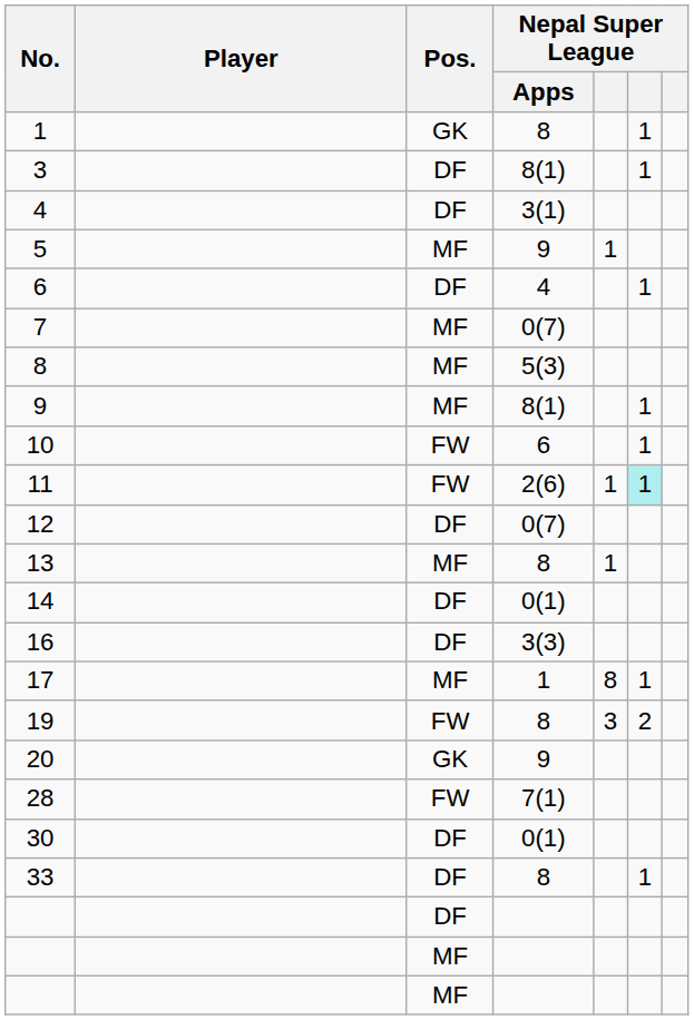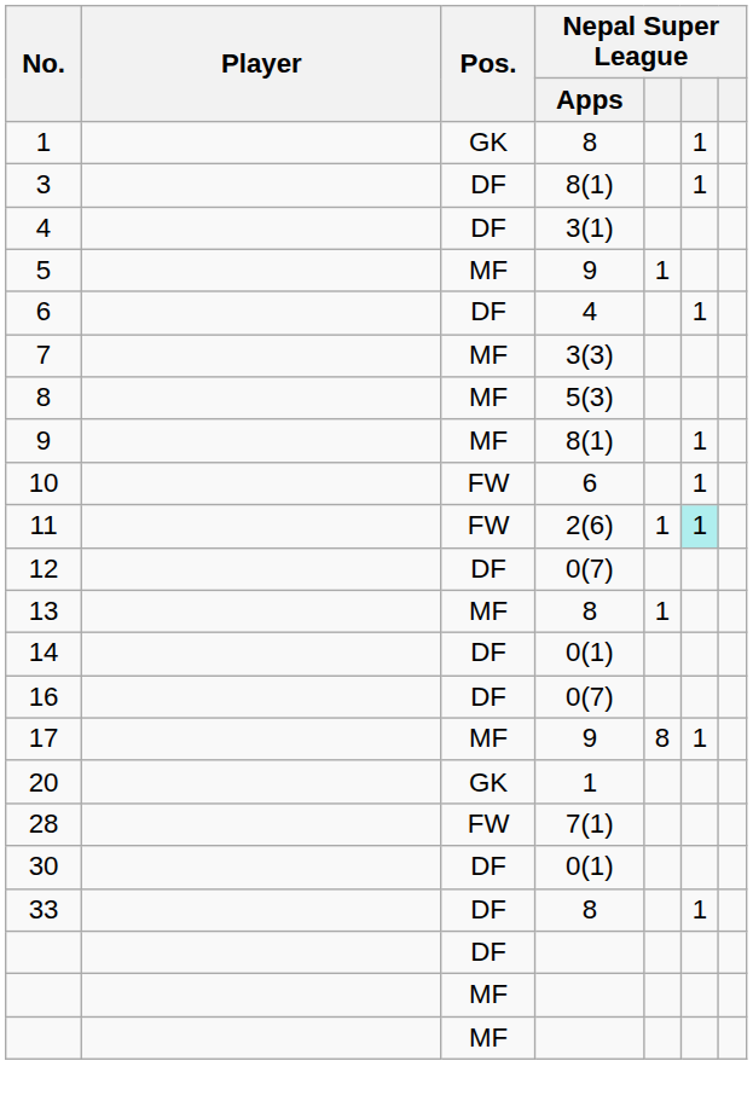7 | Nepal Super League / Apps: 0(7) -> 3(3)
16 | Nepal Super League / Apps: 3(3) -> 0(7)
17 | Nepal Super League / Apps: 1 -> 9
- row: 19 | FW | 8 | 3 | 2
20 | Nepal Super League / Apps: 9 -> 1
